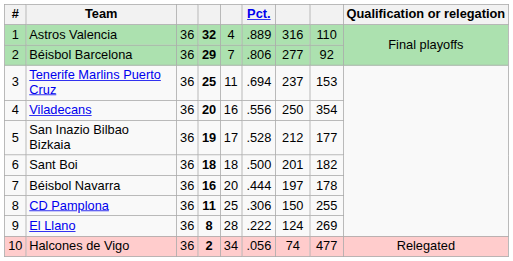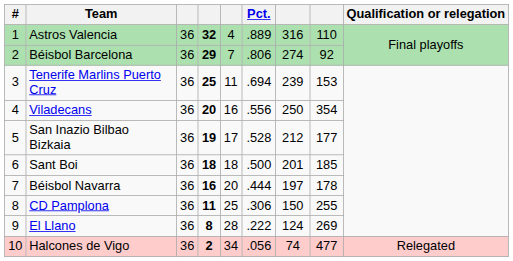Béisbol Barcelona | column 7: 277 -> 274
Tenerife Marlins Puerto Cruz | column 7: 237 -> 239
Sant Boi | column 8: 182 -> 185
